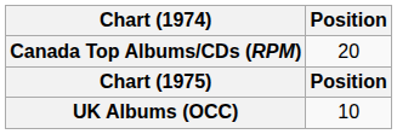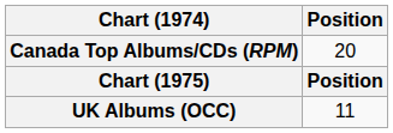UK Albums (OCC) | Position: 10 -> 11
